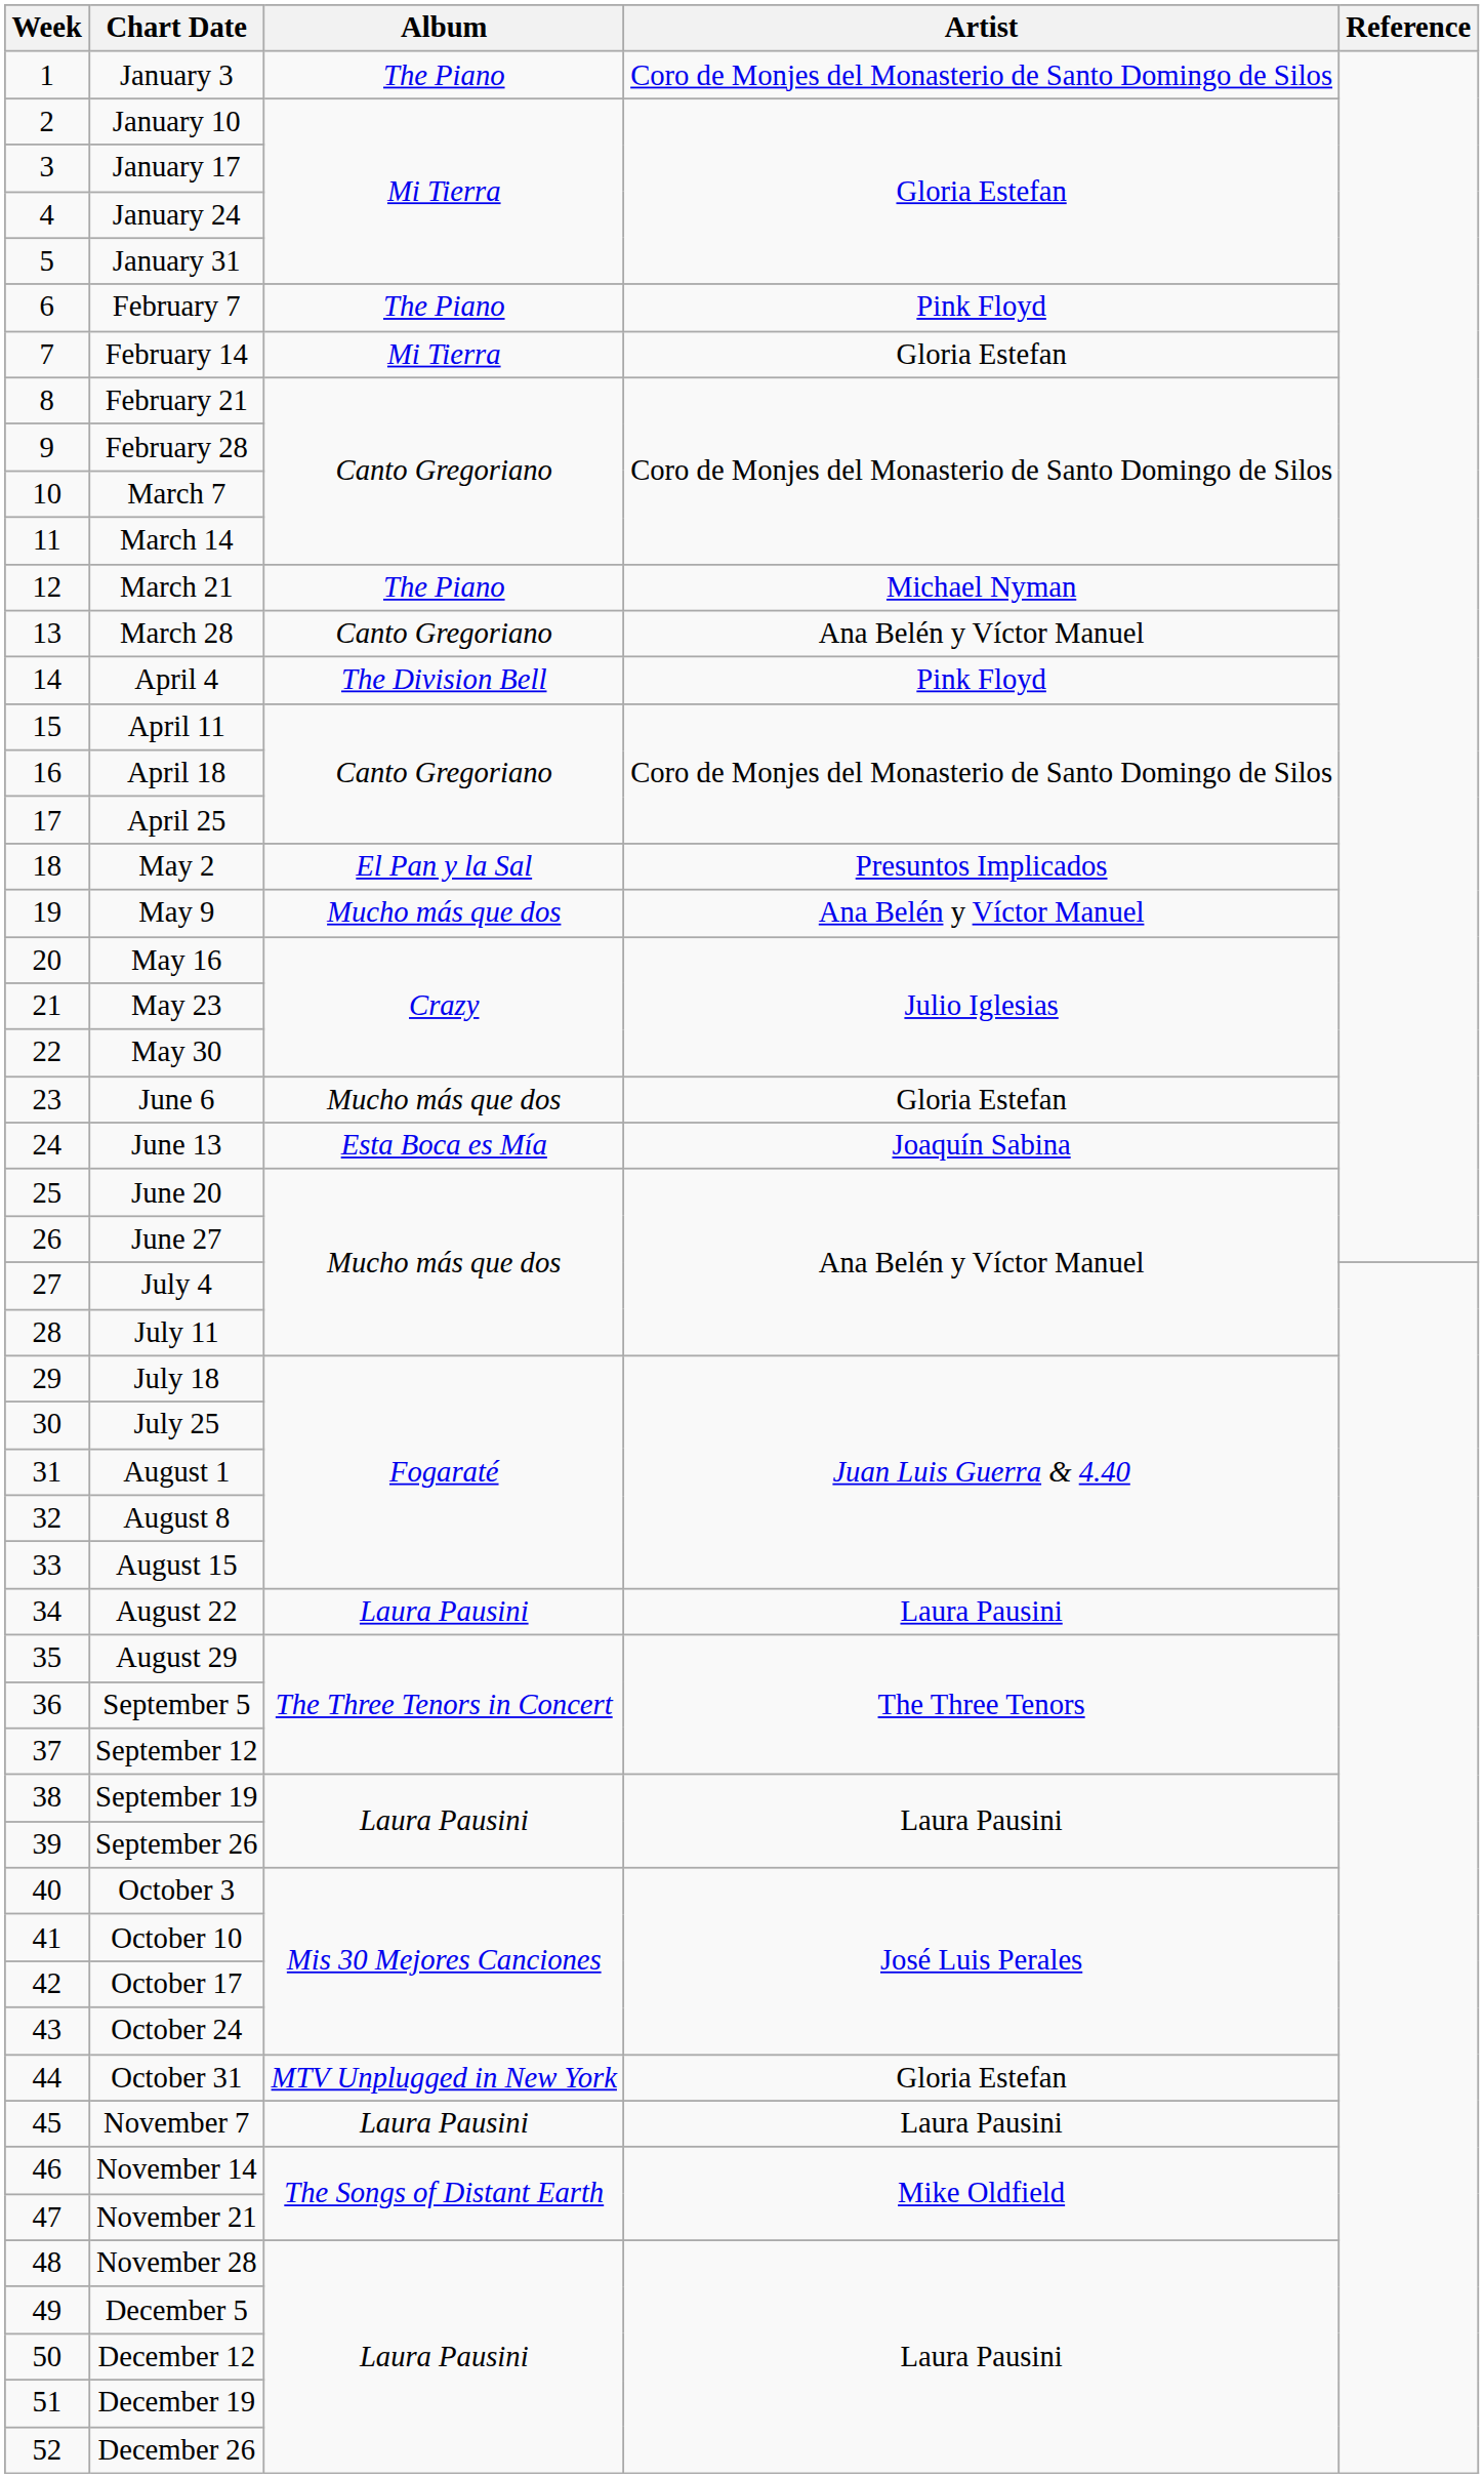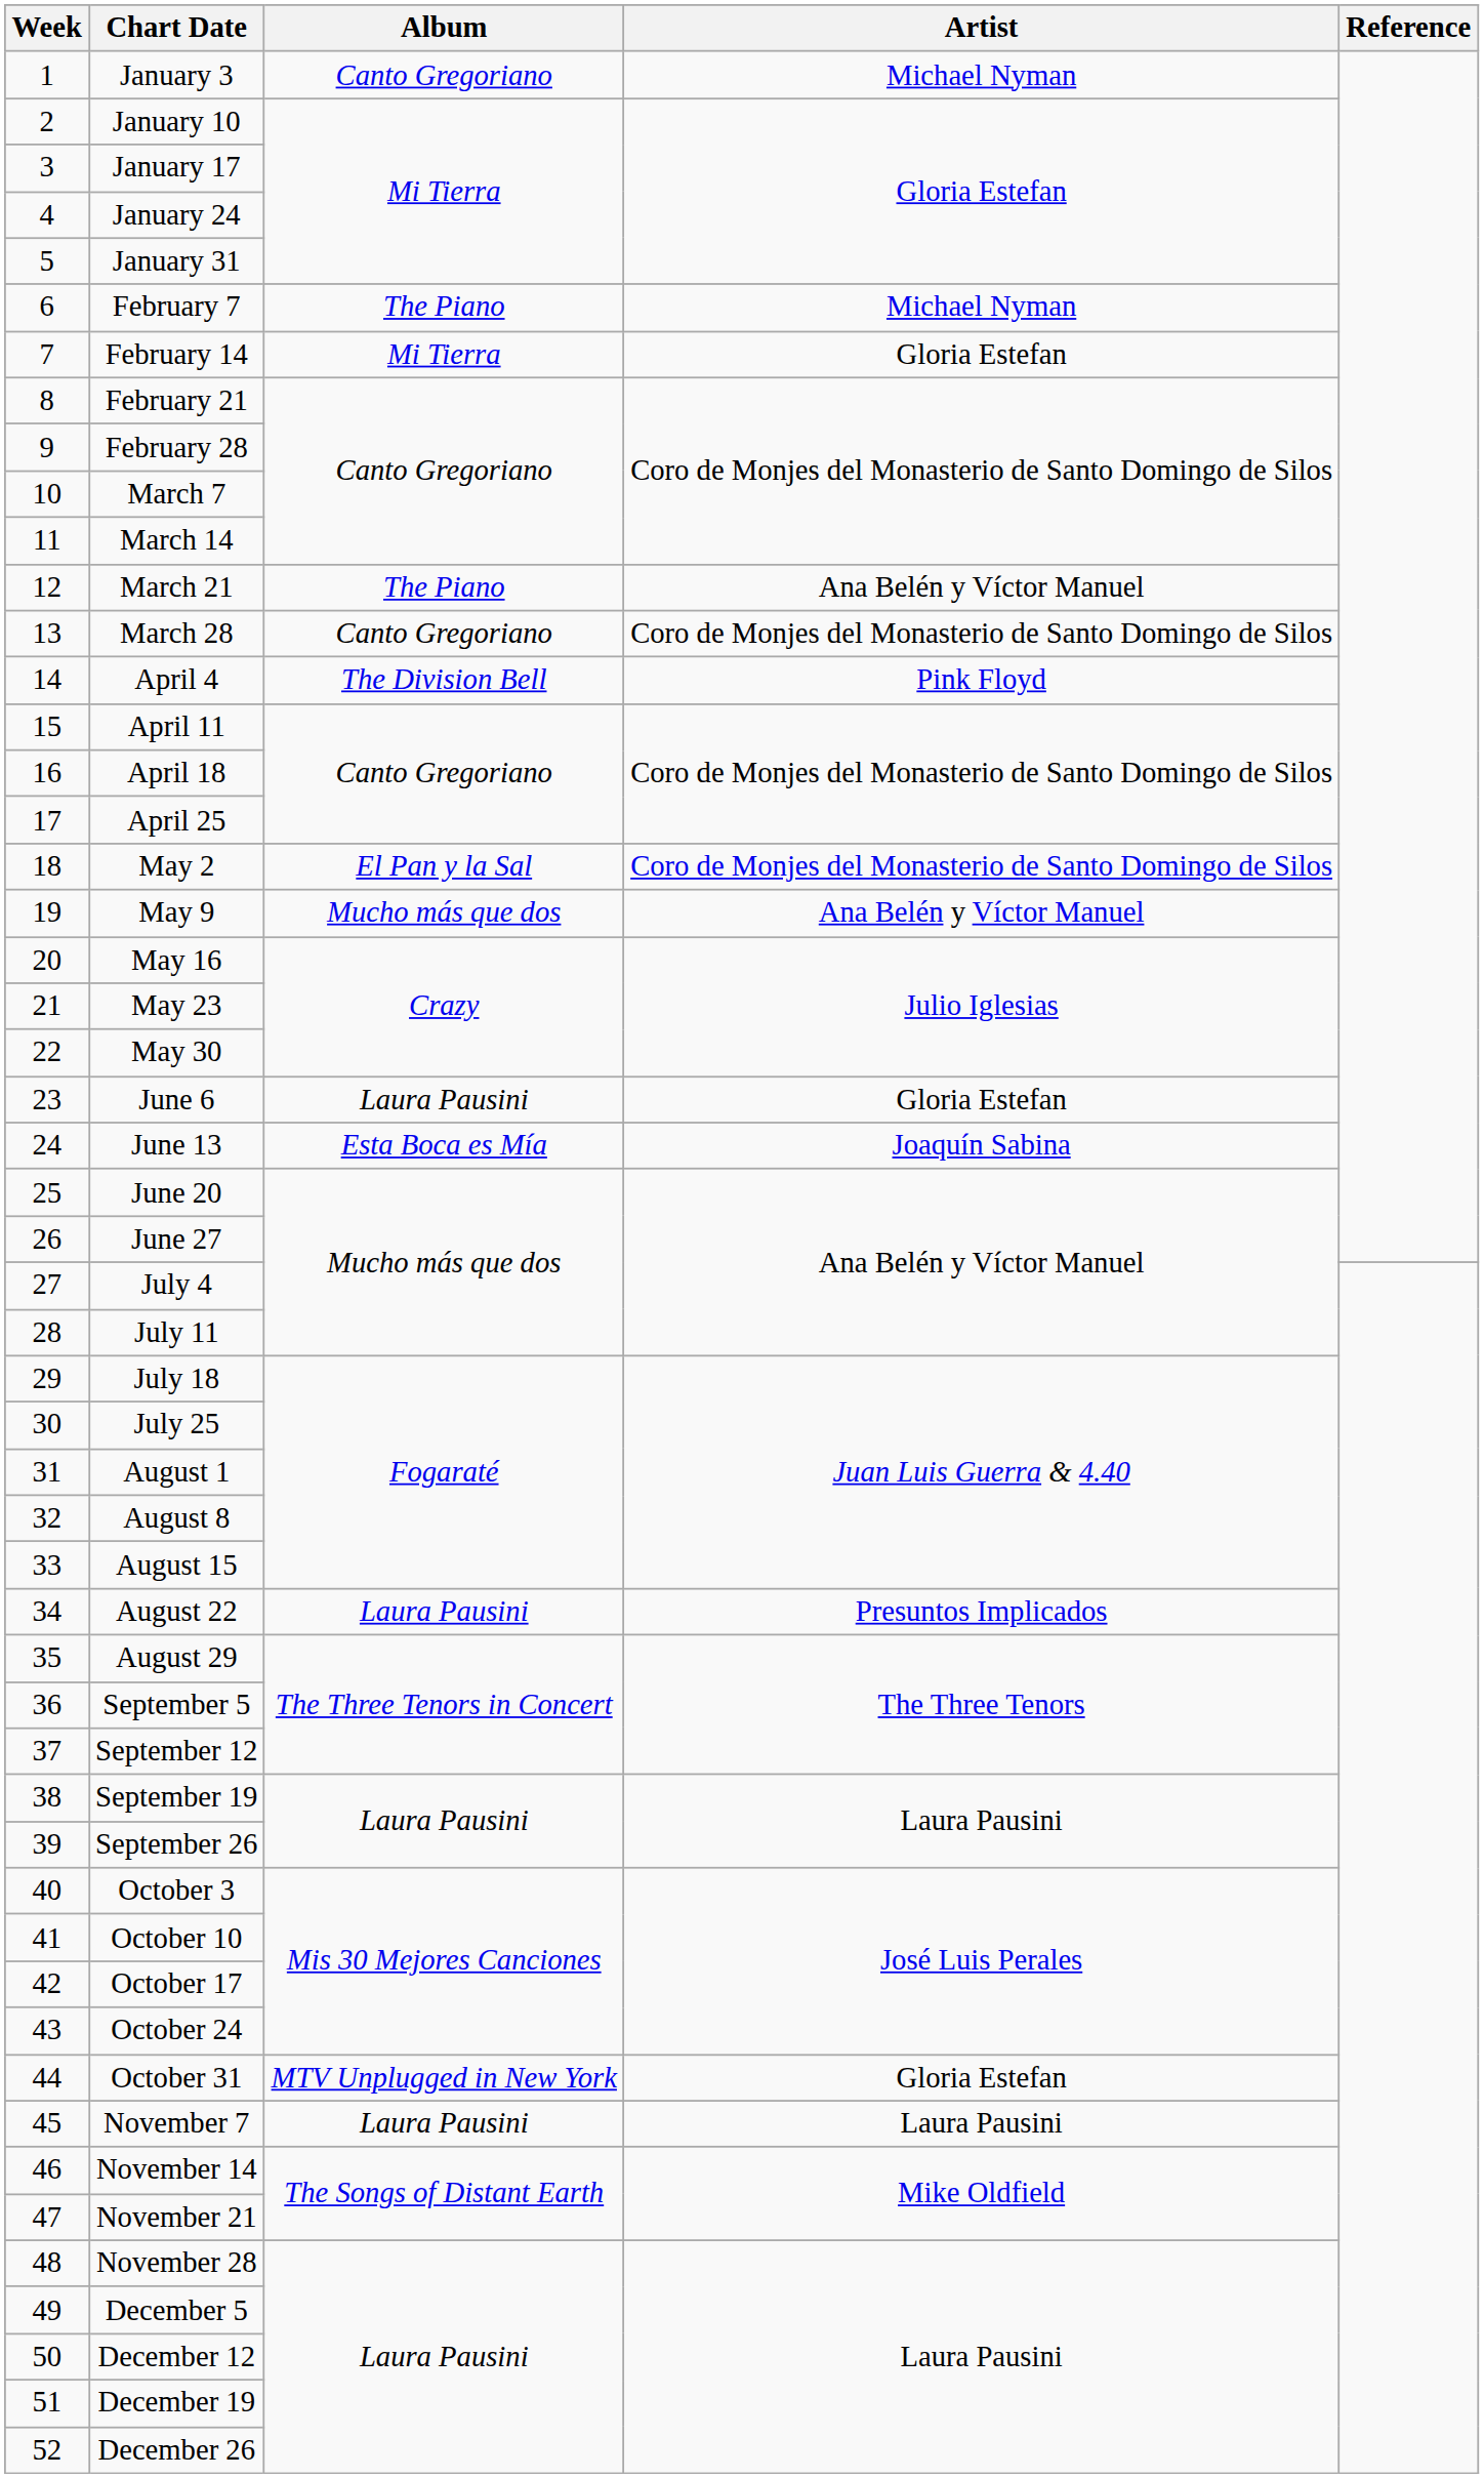January 3 | Album: The Piano -> Canto Gregoriano
January 3 | Artist: Coro de Monjes del Monasterio de Santo Domingo de Silos -> Michael Nyman
February 7 | Artist: Pink Floyd -> Michael Nyman
March 21 | Artist: Michael Nyman -> Ana Belén y Víctor Manuel
March 28 | Artist: Ana Belén y Víctor Manuel -> Coro de Monjes del Monasterio de Santo Domingo de Silos
May 2 | Artist: Presuntos Implicados -> Coro de Monjes del Monasterio de Santo Domingo de Silos
June 6 | Album: Mucho más que dos -> Laura Pausini
August 22 | Artist: Laura Pausini -> Presuntos Implicados
